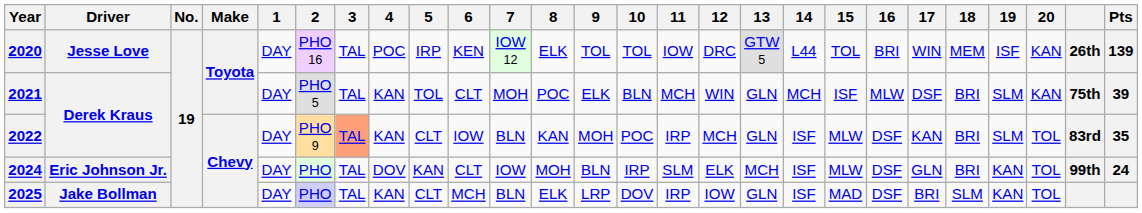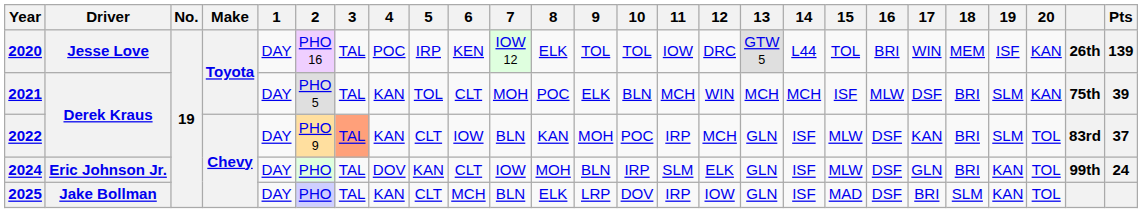2021 | 13: GLN -> MCH
2022 | Pts: 35 -> 37
2024 | 13: MCH -> GLN
